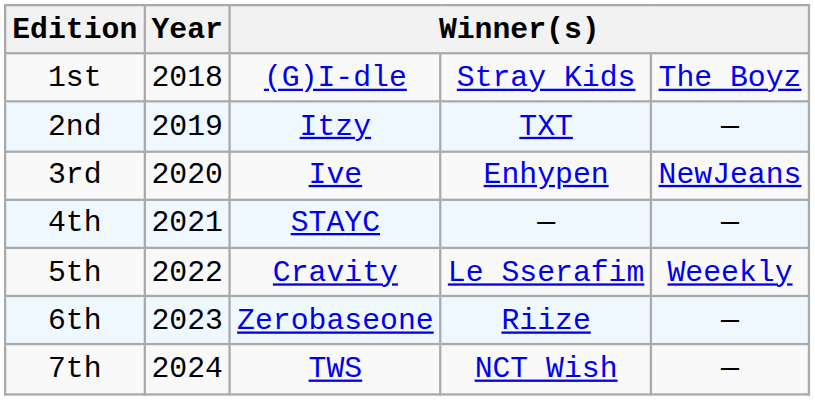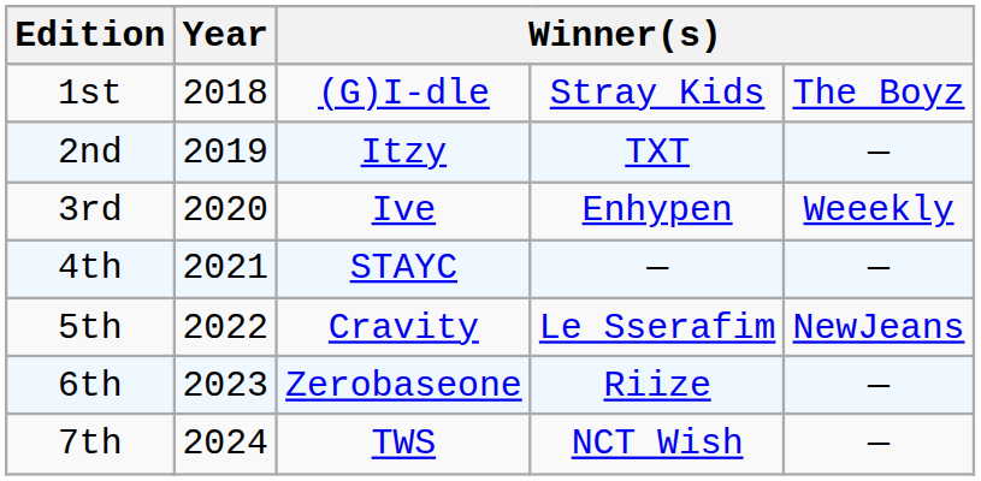3rd | column 5: NewJeans -> Weeekly
5th | column 5: Weeekly -> NewJeans
